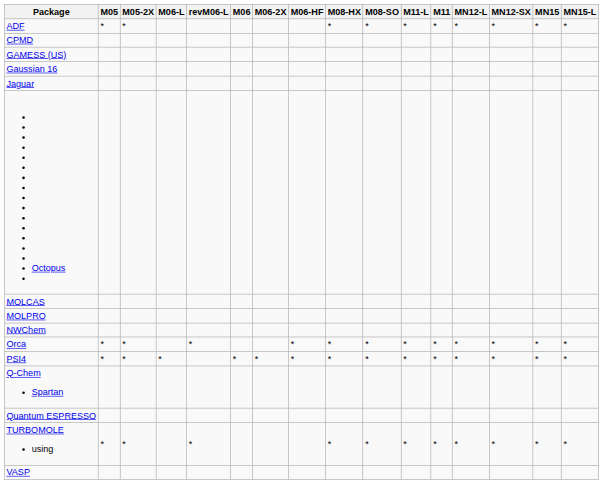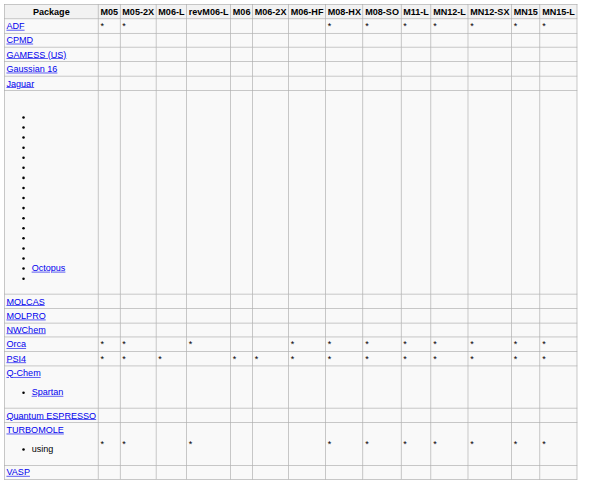- column: M11 | * | * | * | *
